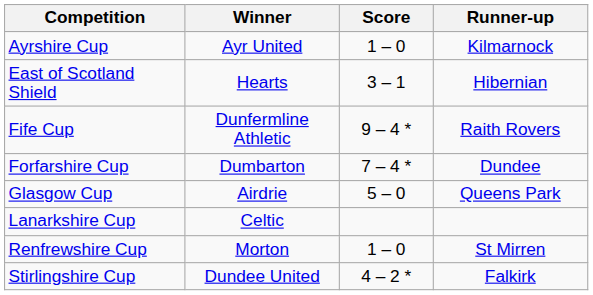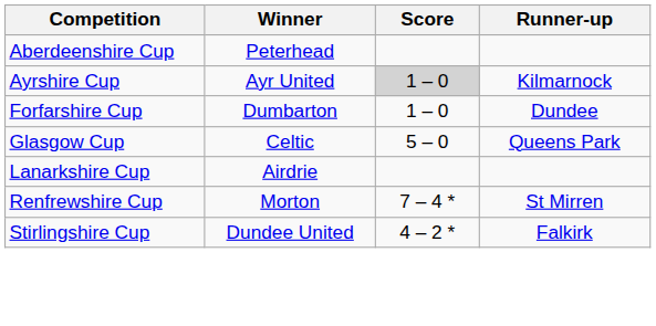+ row: Aberdeenshire Cup | Peterhead
Ayrshire Cup | Score: no background -> lightgrey background
- row: East of Scotland Shield | Hearts | 3 – 1 | Hibernian
- row: Fife Cup | Dunfermline Athletic | 9 – 4 * | Raith Rovers
Forfarshire Cup | Score: 7 – 4 * -> 1 – 0
Glasgow Cup | Winner: Airdrie -> Celtic
Lanarkshire Cup | Winner: Celtic -> Airdrie
Renfrewshire Cup | Score: 1 – 0 -> 7 – 4 *
